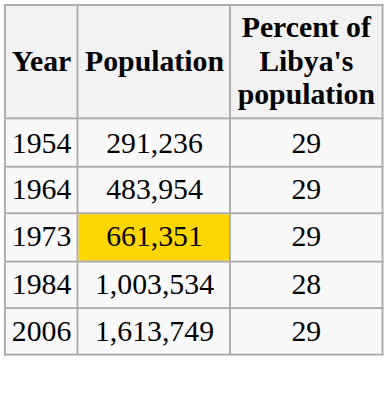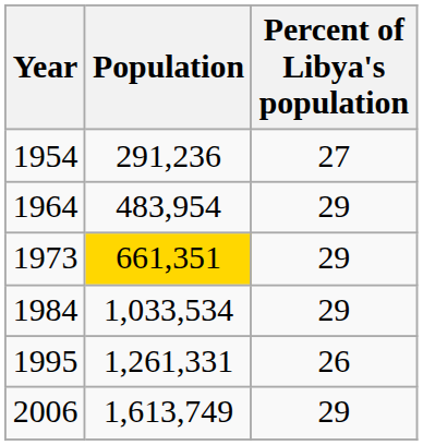1954 | Percent of Libya's population: 29 -> 27
1984 | Population: 1,003,534 -> 1,033,534
1984 | Percent of Libya's population: 28 -> 29
+ row: 1995 | 1,261,331 | 26
